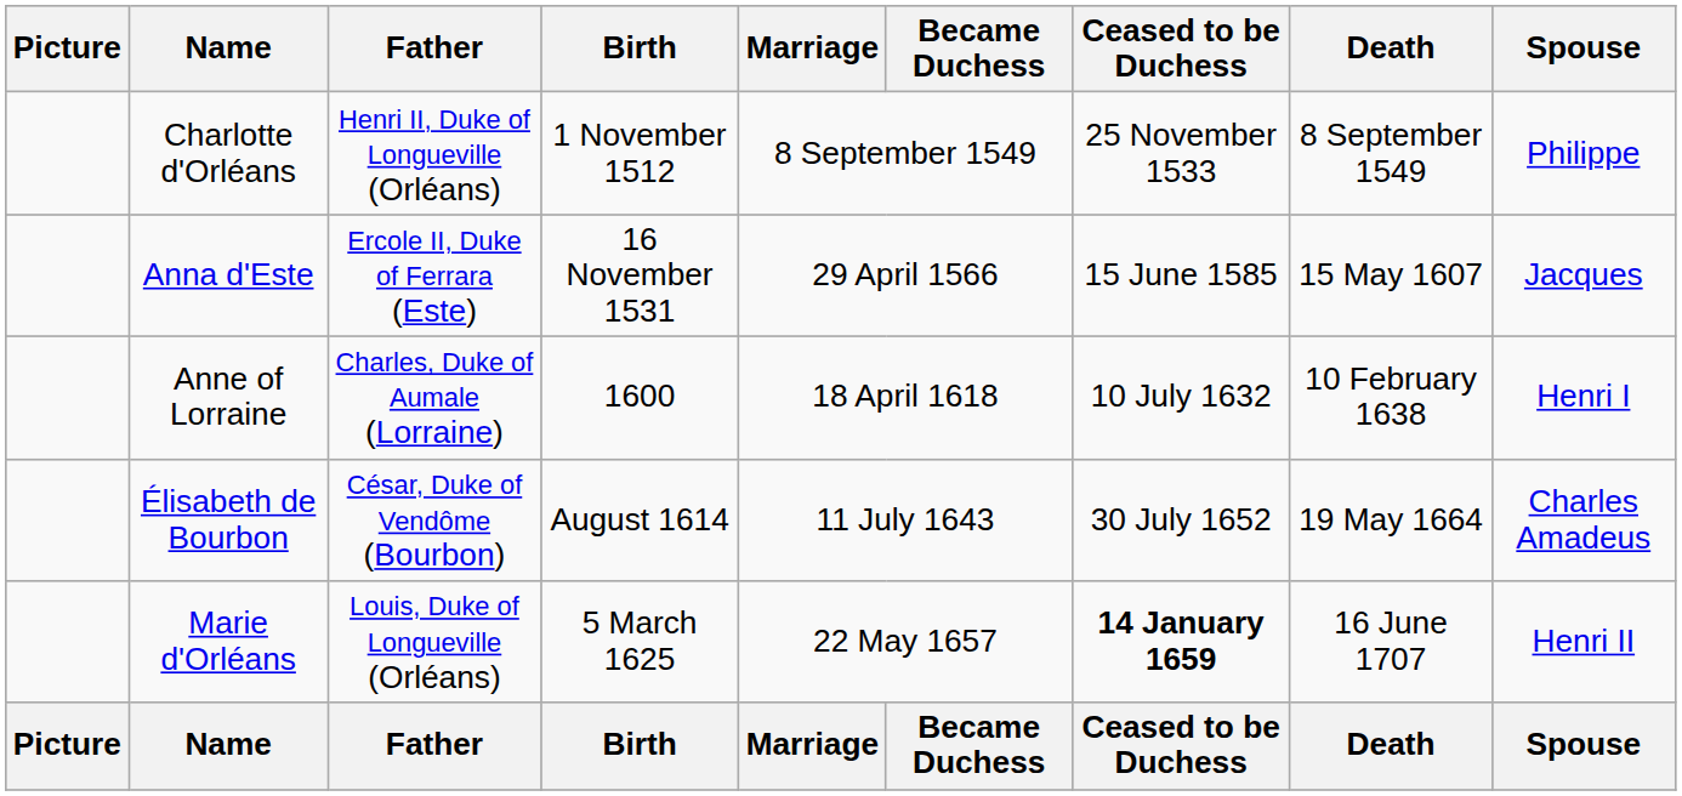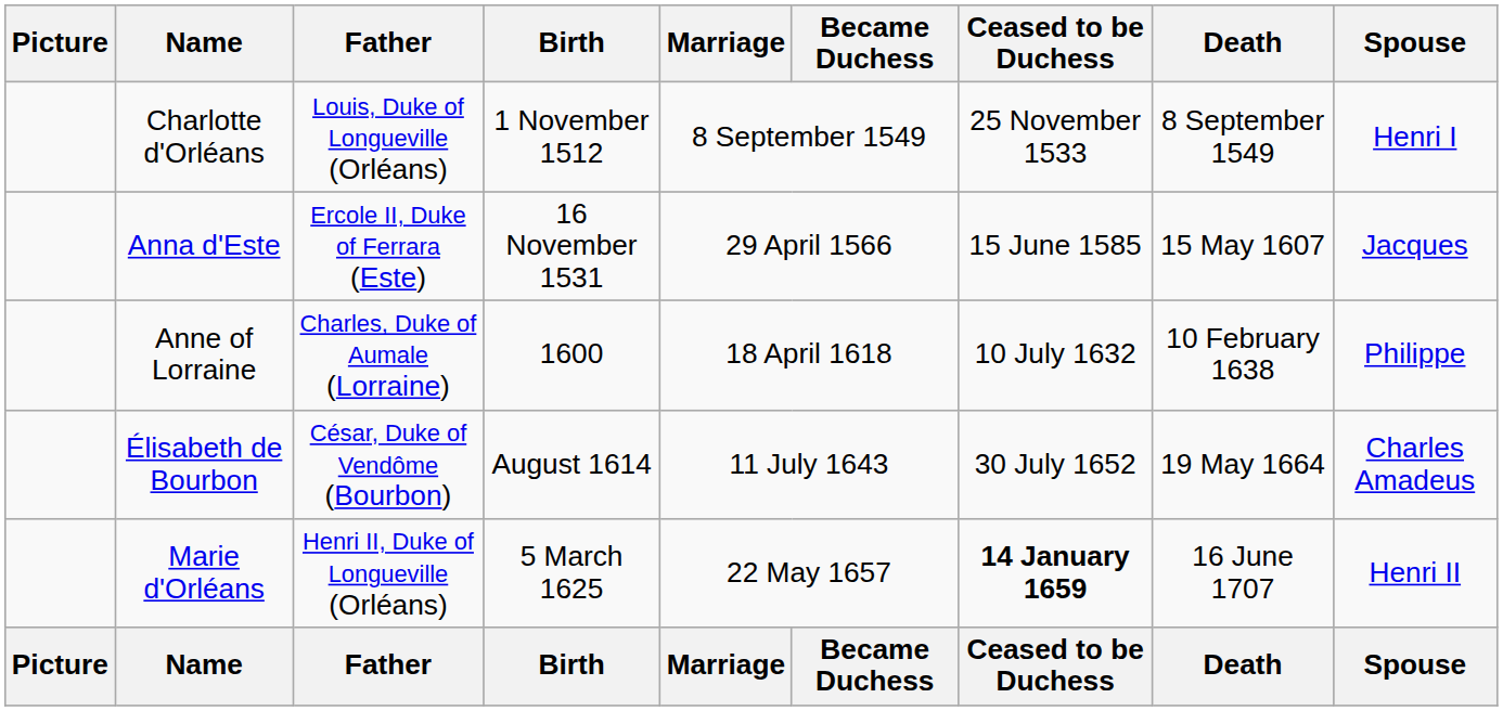Charlotte d'Orléans | Father: Henri II, Duke of Longueville (Orléans) -> Louis, Duke of Longueville (Orléans)
Charlotte d'Orléans | Spouse: Philippe -> Henri I
Anne of Lorraine | Spouse: Henri I -> Philippe
Marie d'Orléans | Father: Louis, Duke of Longueville (Orléans) -> Henri II, Duke of Longueville (Orléans)
